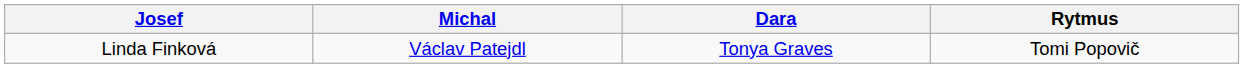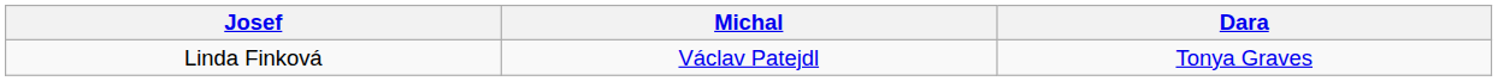- column: Rytmus | Tomi Popovič
